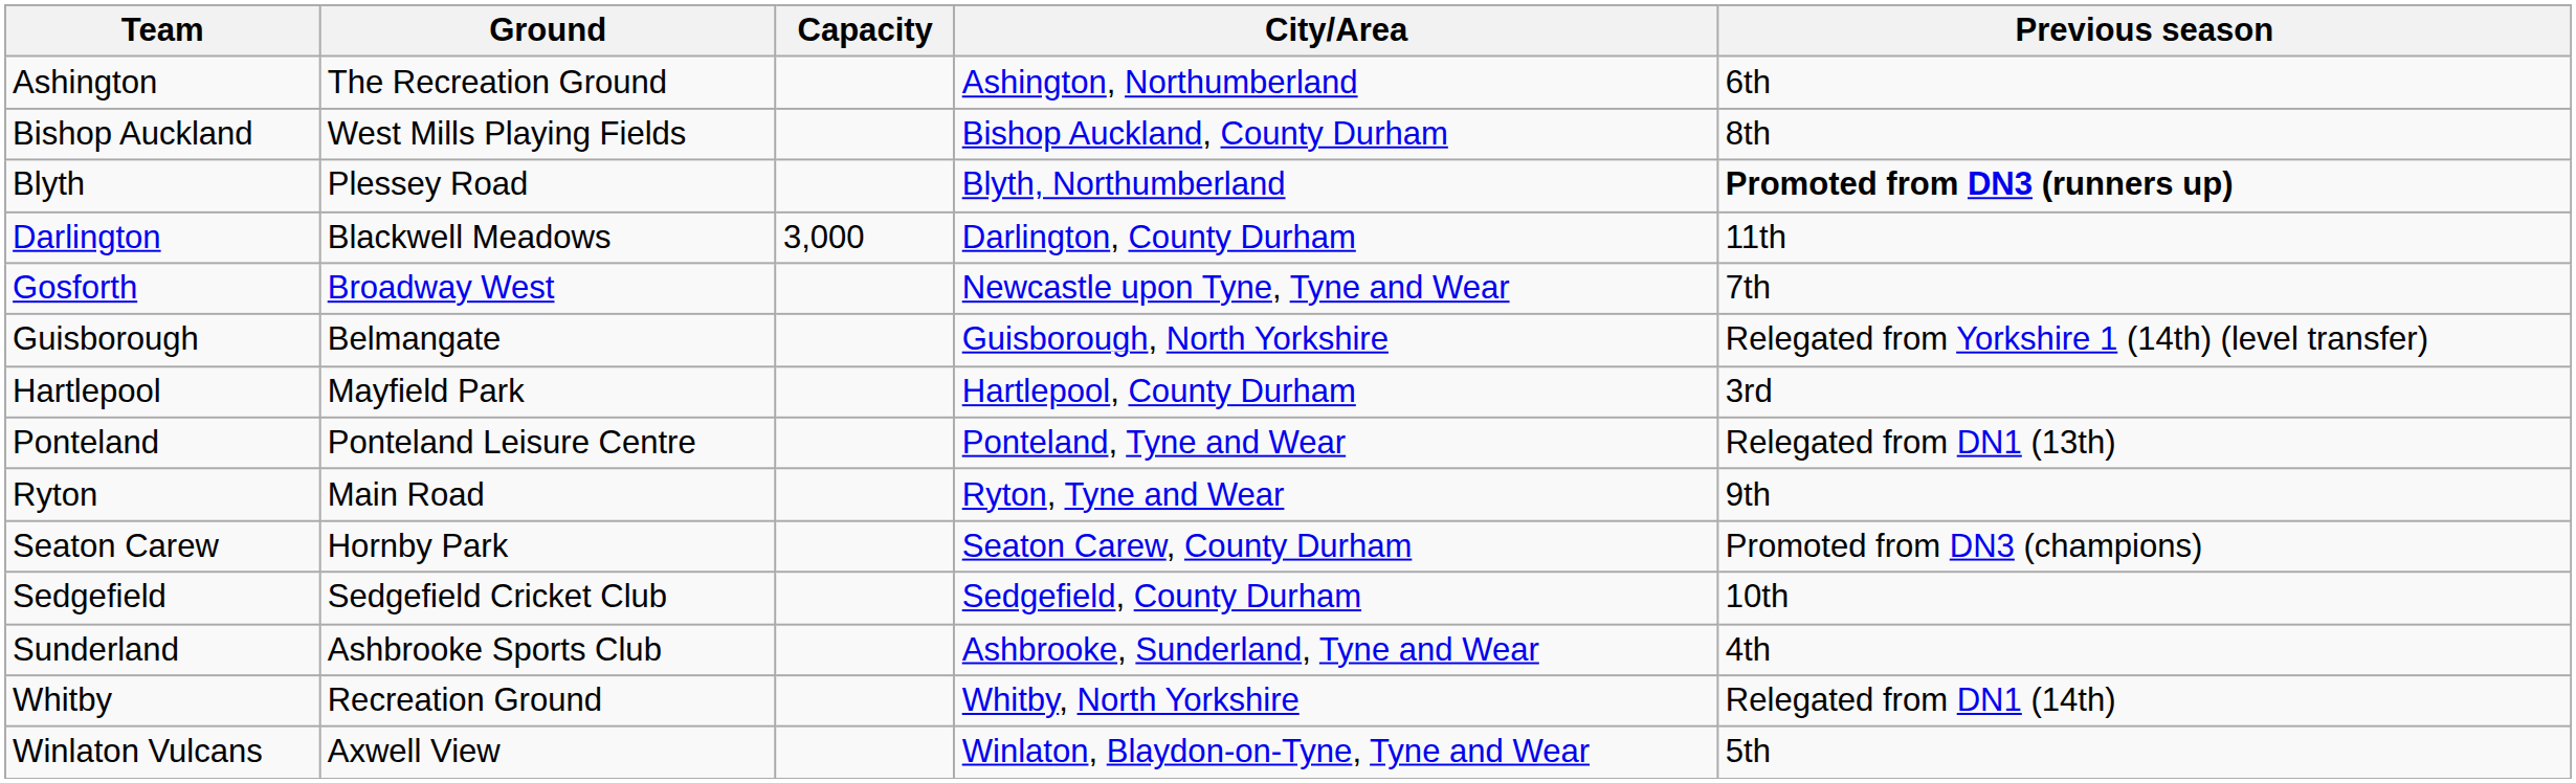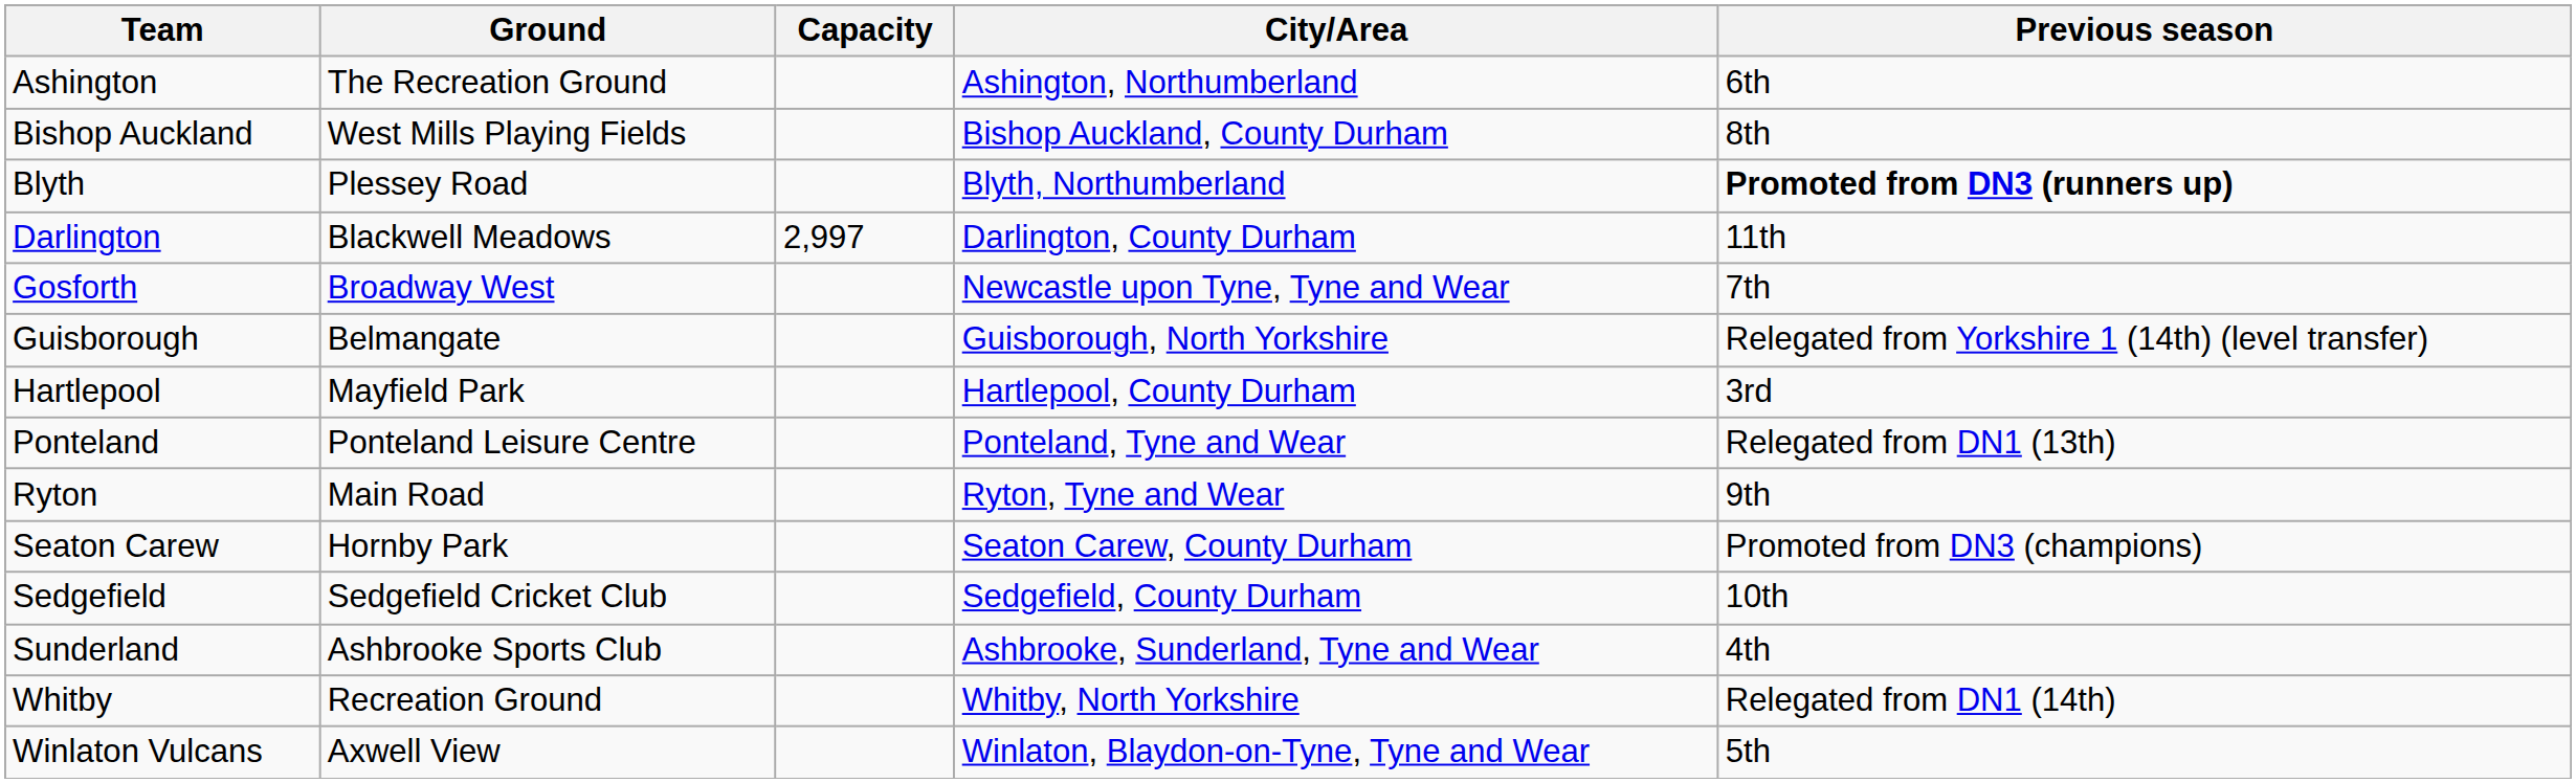Darlington | Capacity: 3,000 -> 2,997
